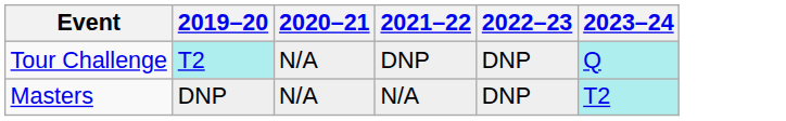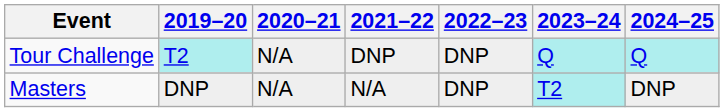+ column: 2024–25 | Q | DNP
